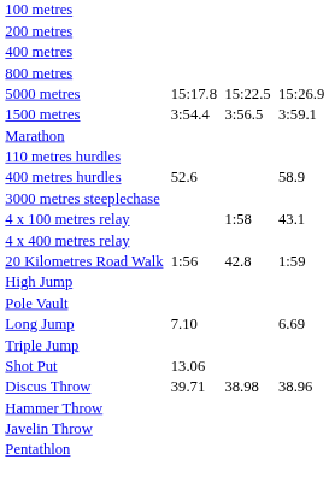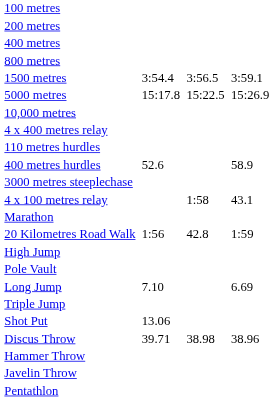rows swapped: 1500 metres <-> 5000 metres
+ row: 10,000 metres
rows swapped: Marathon <-> 4 x 400 metres relay
